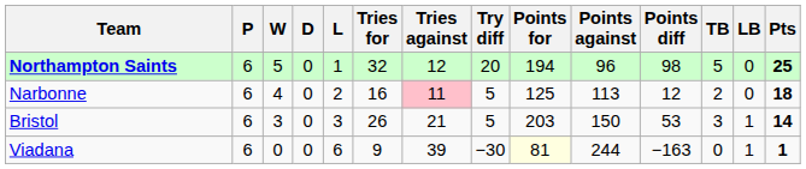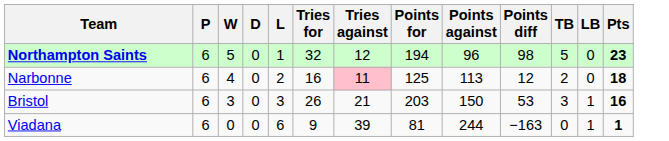- column: Try diff | 20 | 5 | 5 | −30
Northampton Saints | Pts: 25 -> 23
Bristol | Pts: 14 -> 16
Viadana | Points for: lightyellow background -> no background
